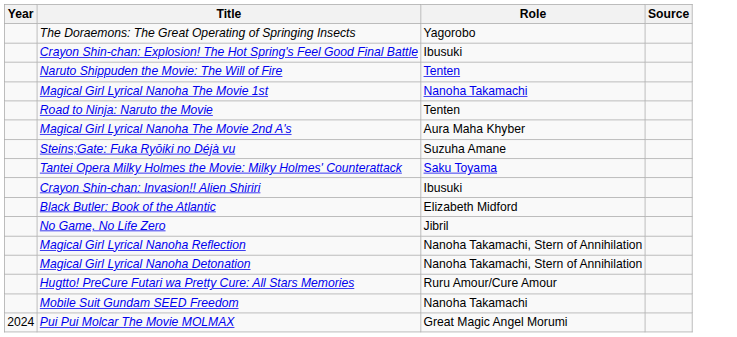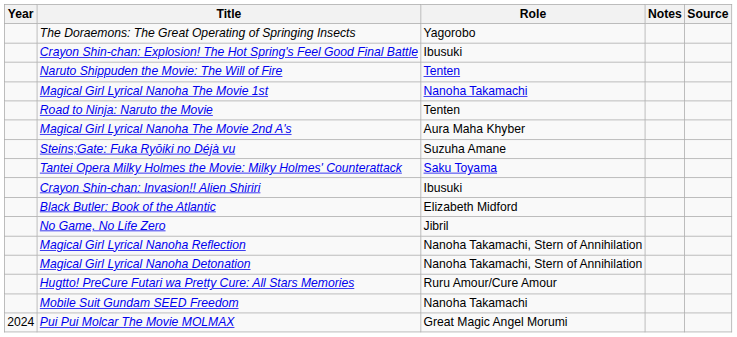+ column: Notes
